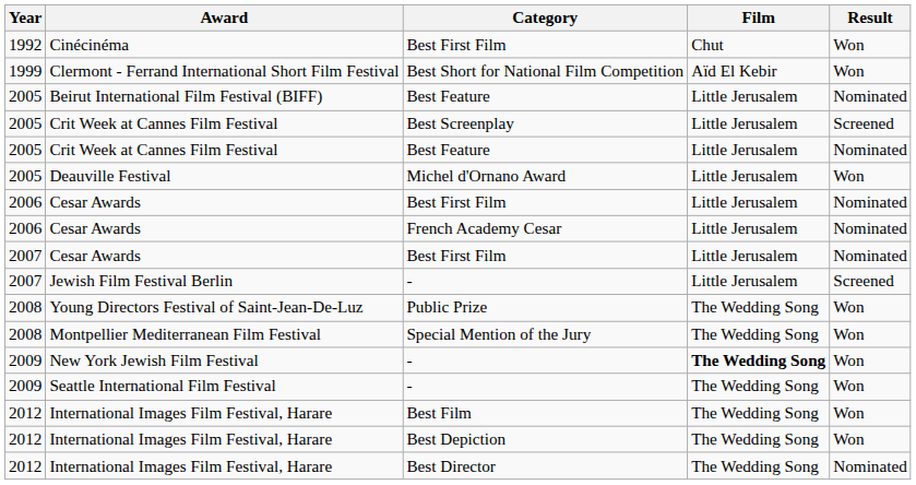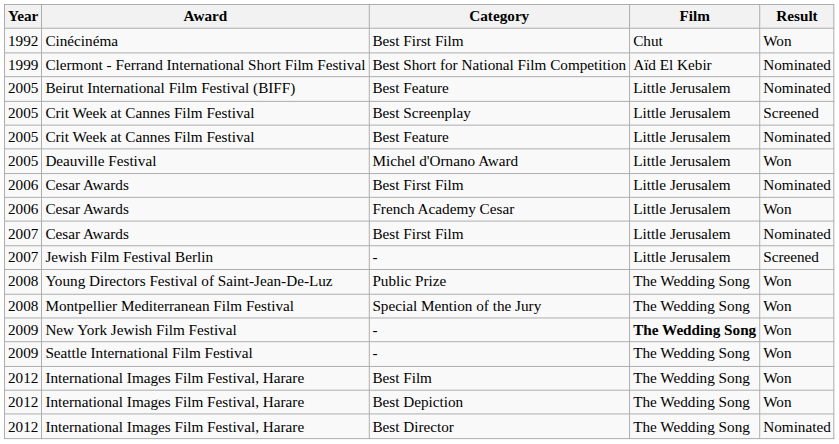Clermont - Ferrand International Short Film Festival | Result: Won -> Nominated
Cesar Awards / French Academy Cesar | Result: Nominated -> Won
